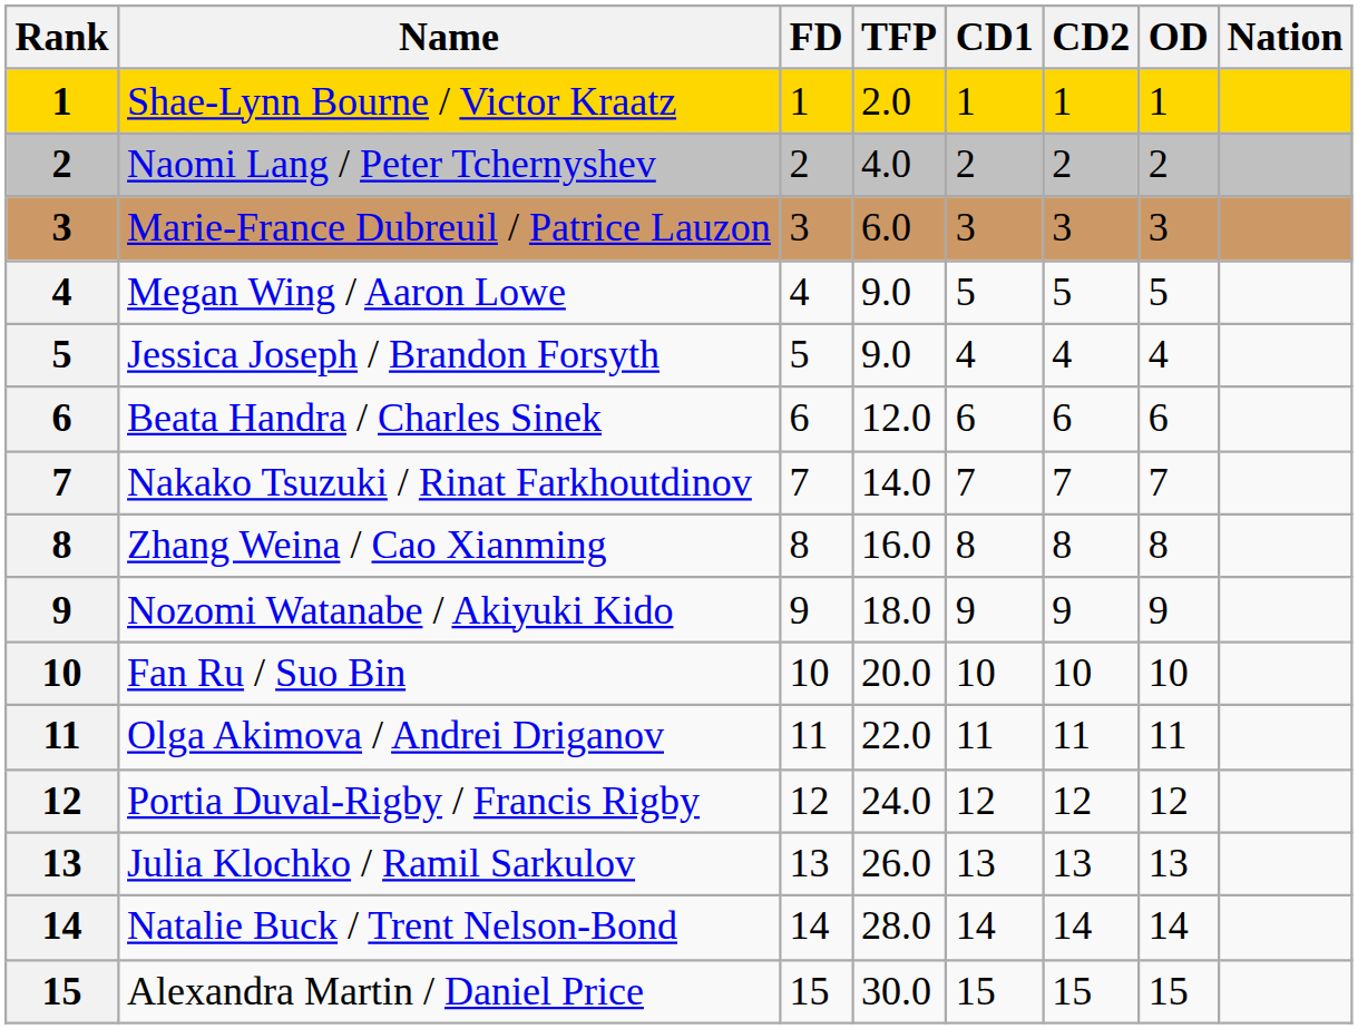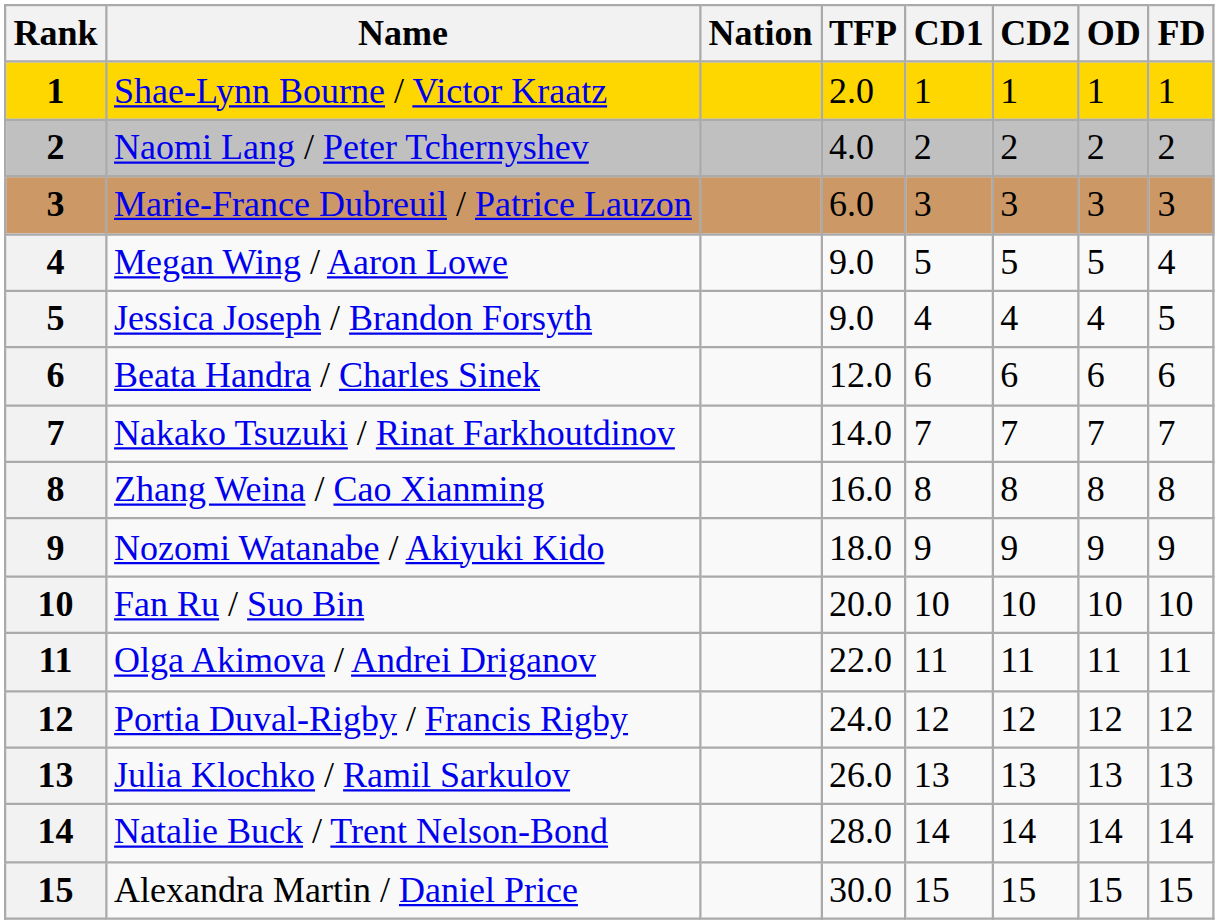columns swapped: Nation <-> FD
